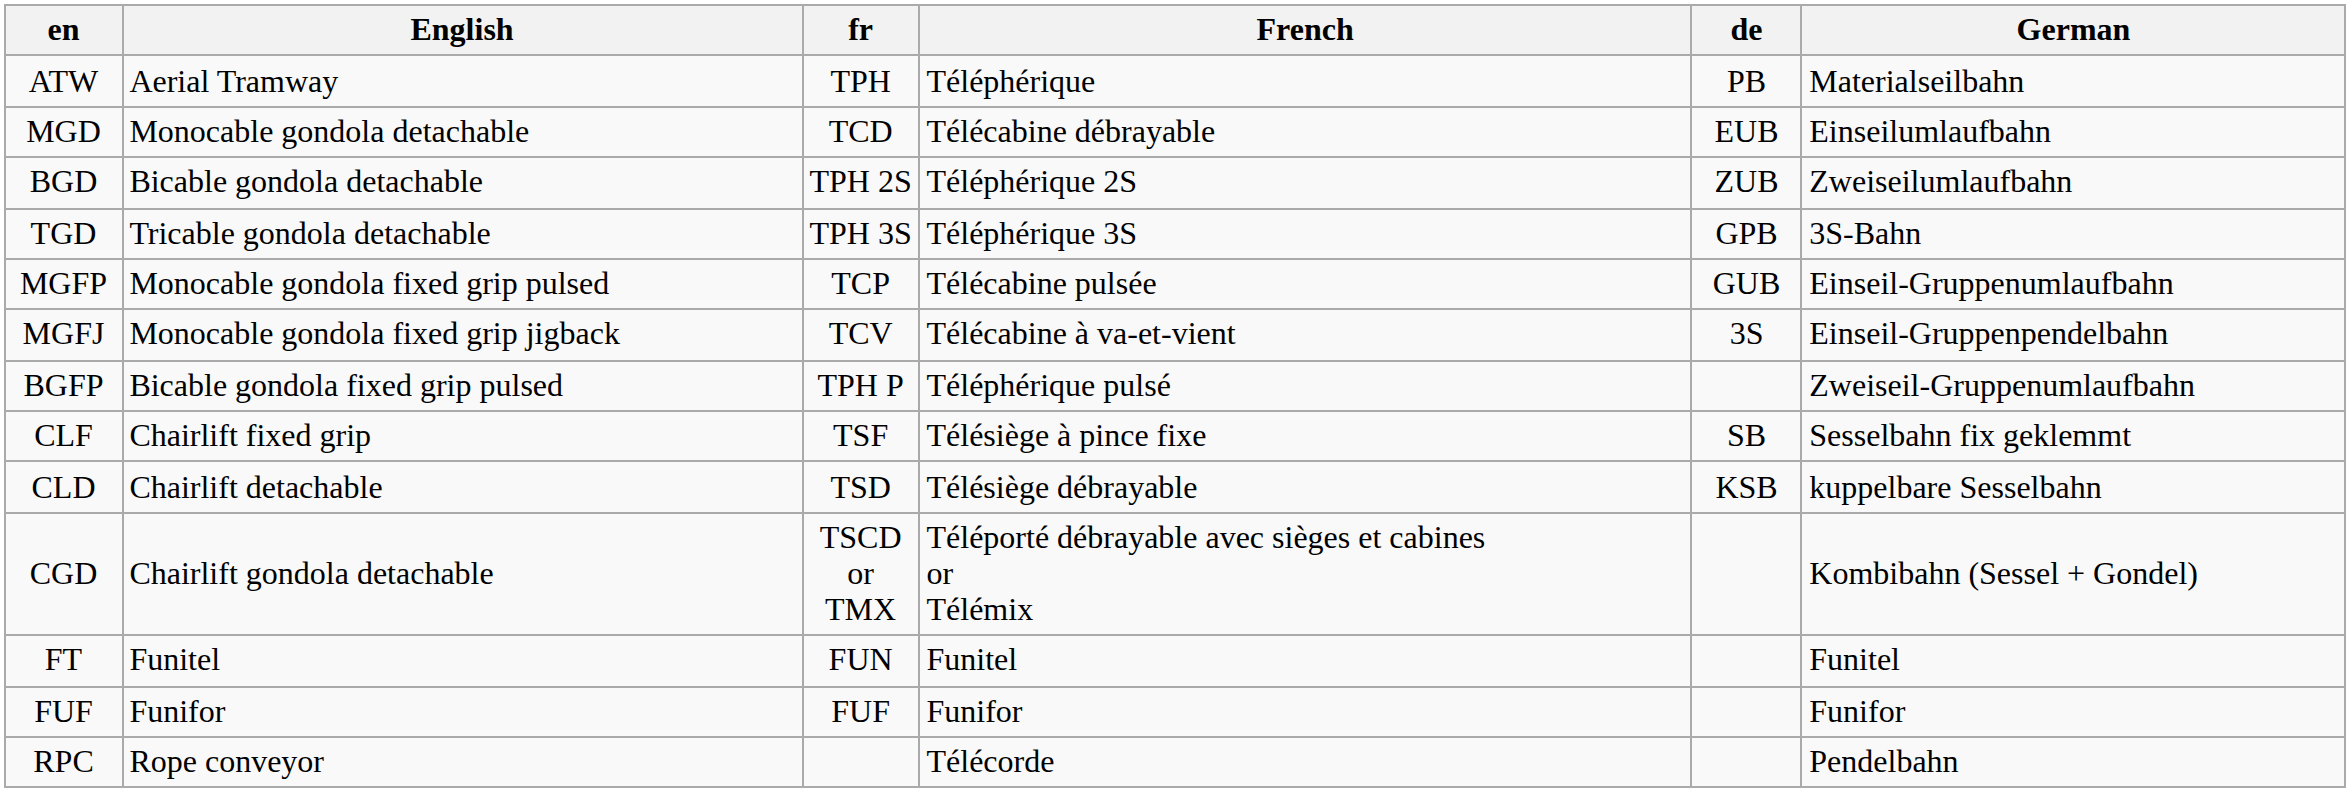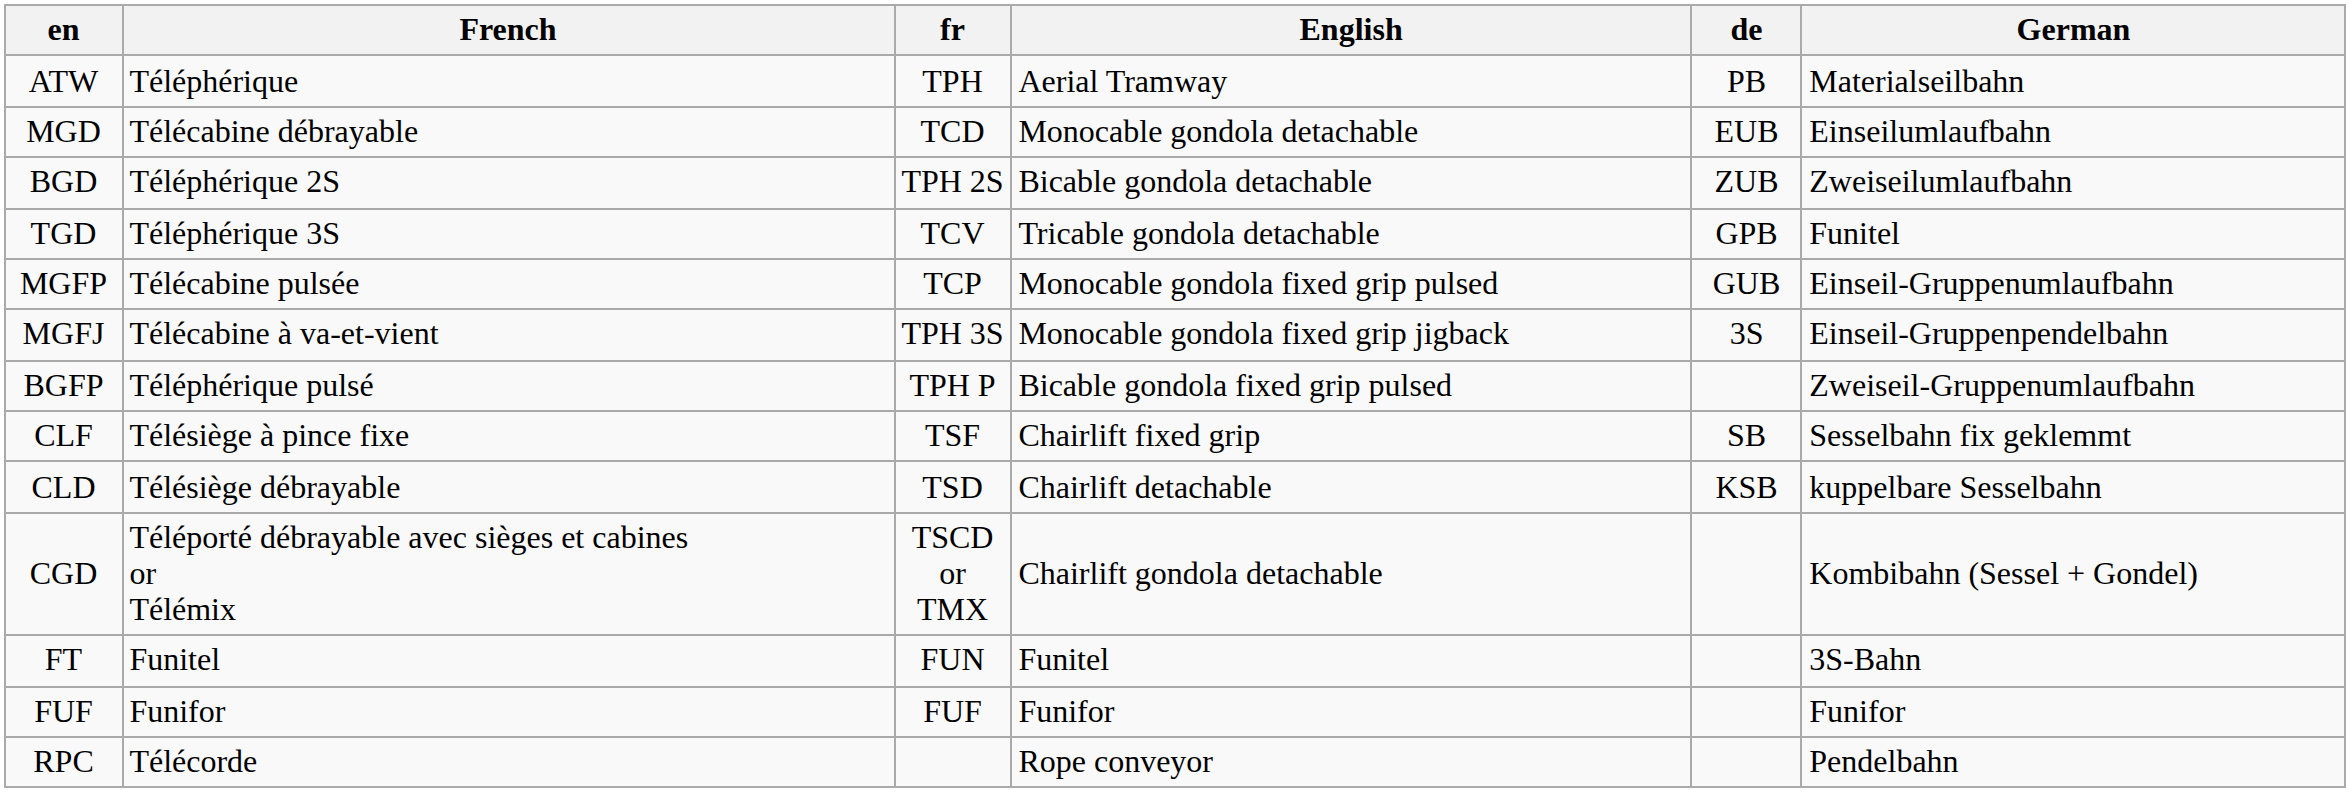columns swapped: English <-> French
TGD | fr: TPH 3S -> TCV
TGD | German: 3S-Bahn -> Funitel
MGFJ | fr: TCV -> TPH 3S
FT | German: Funitel -> 3S-Bahn
